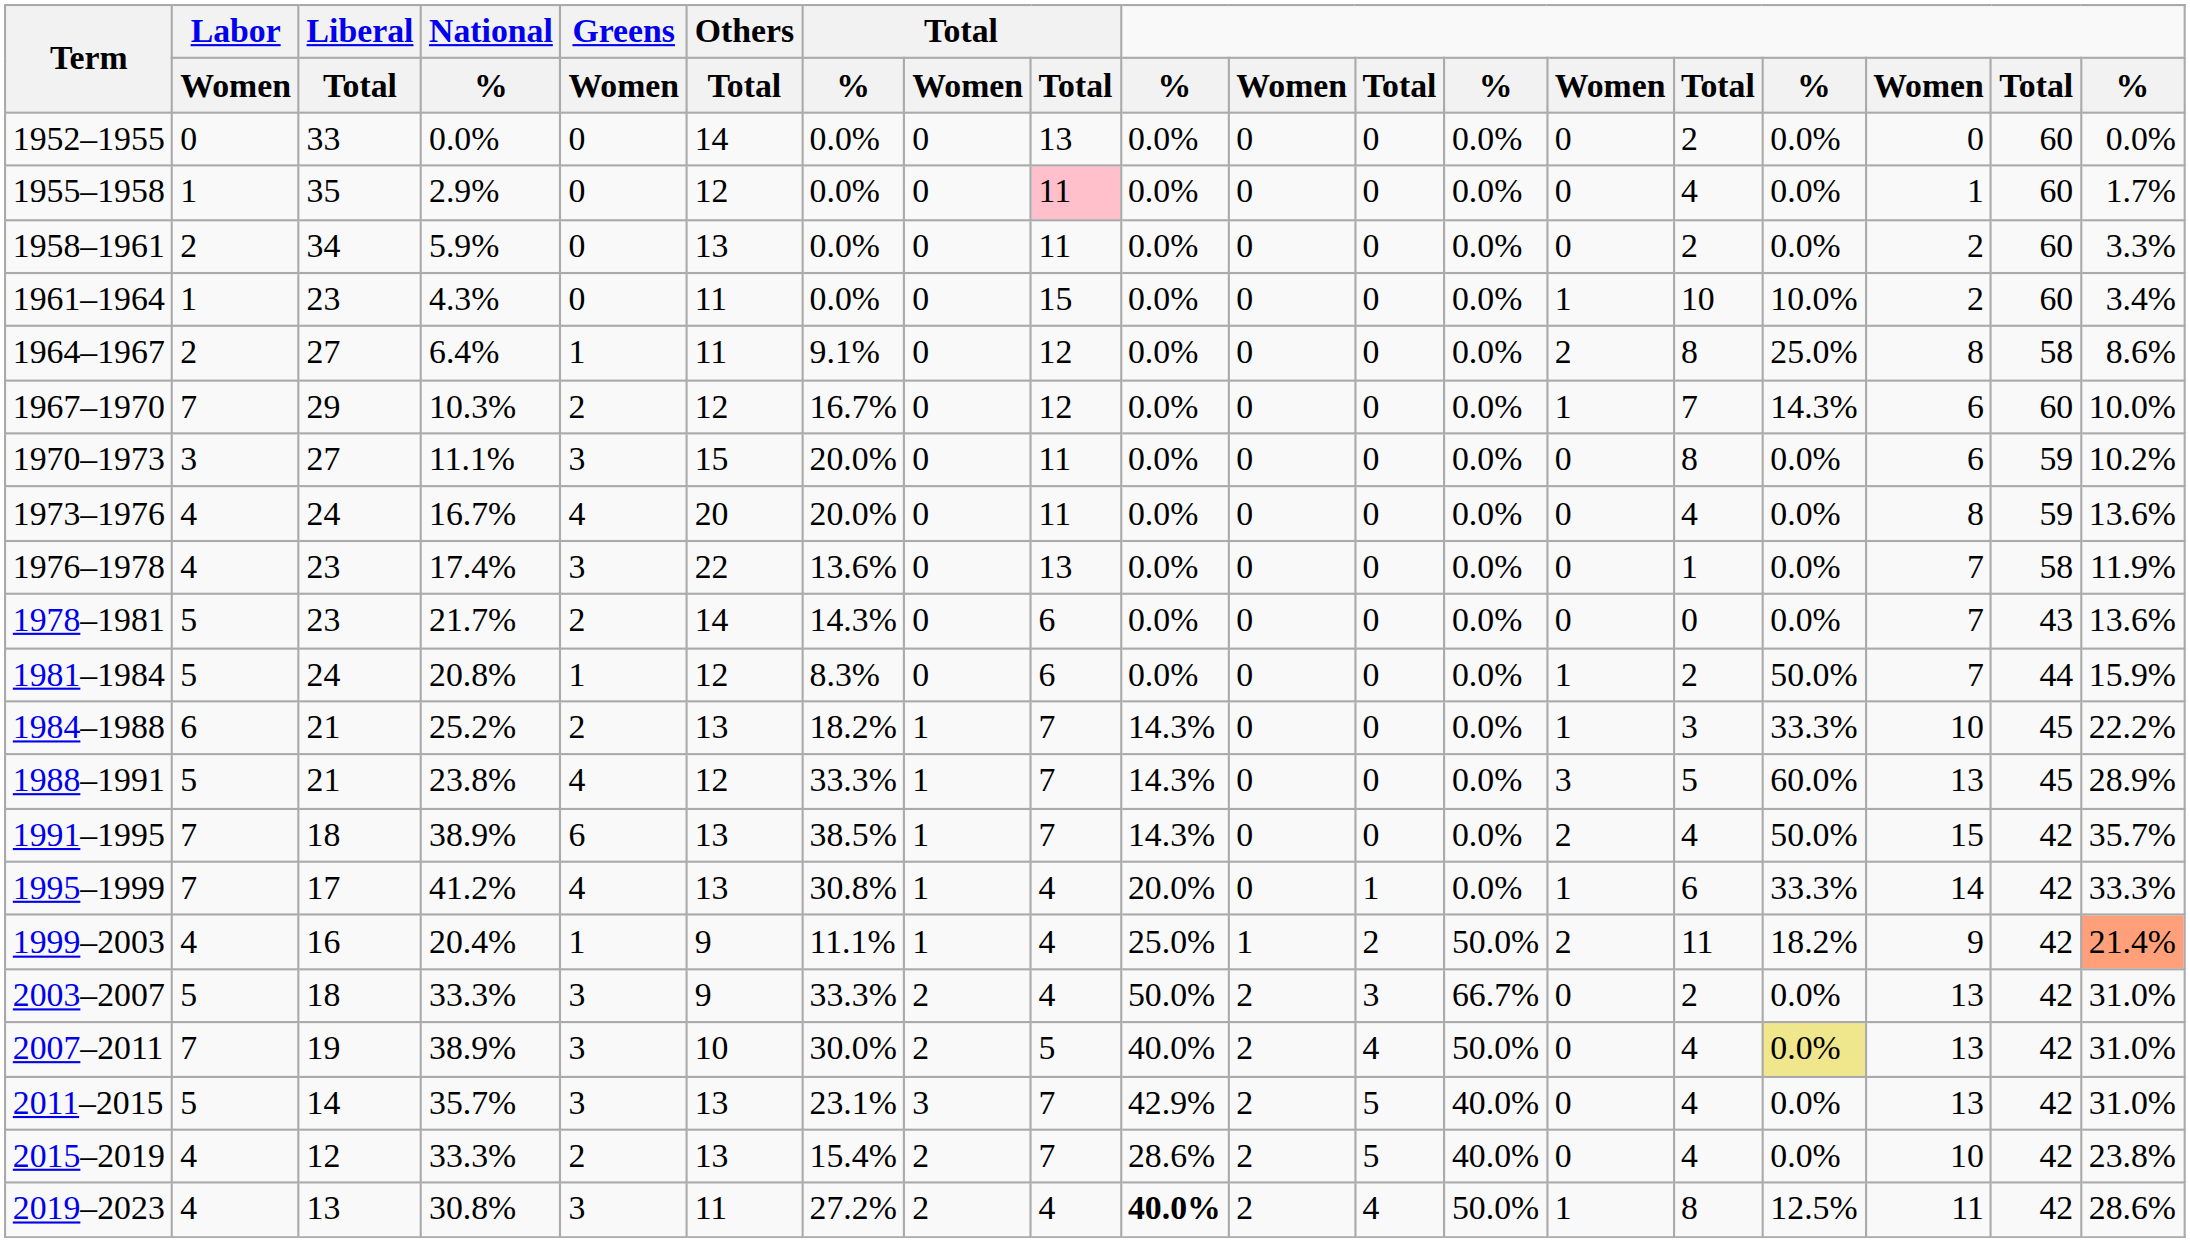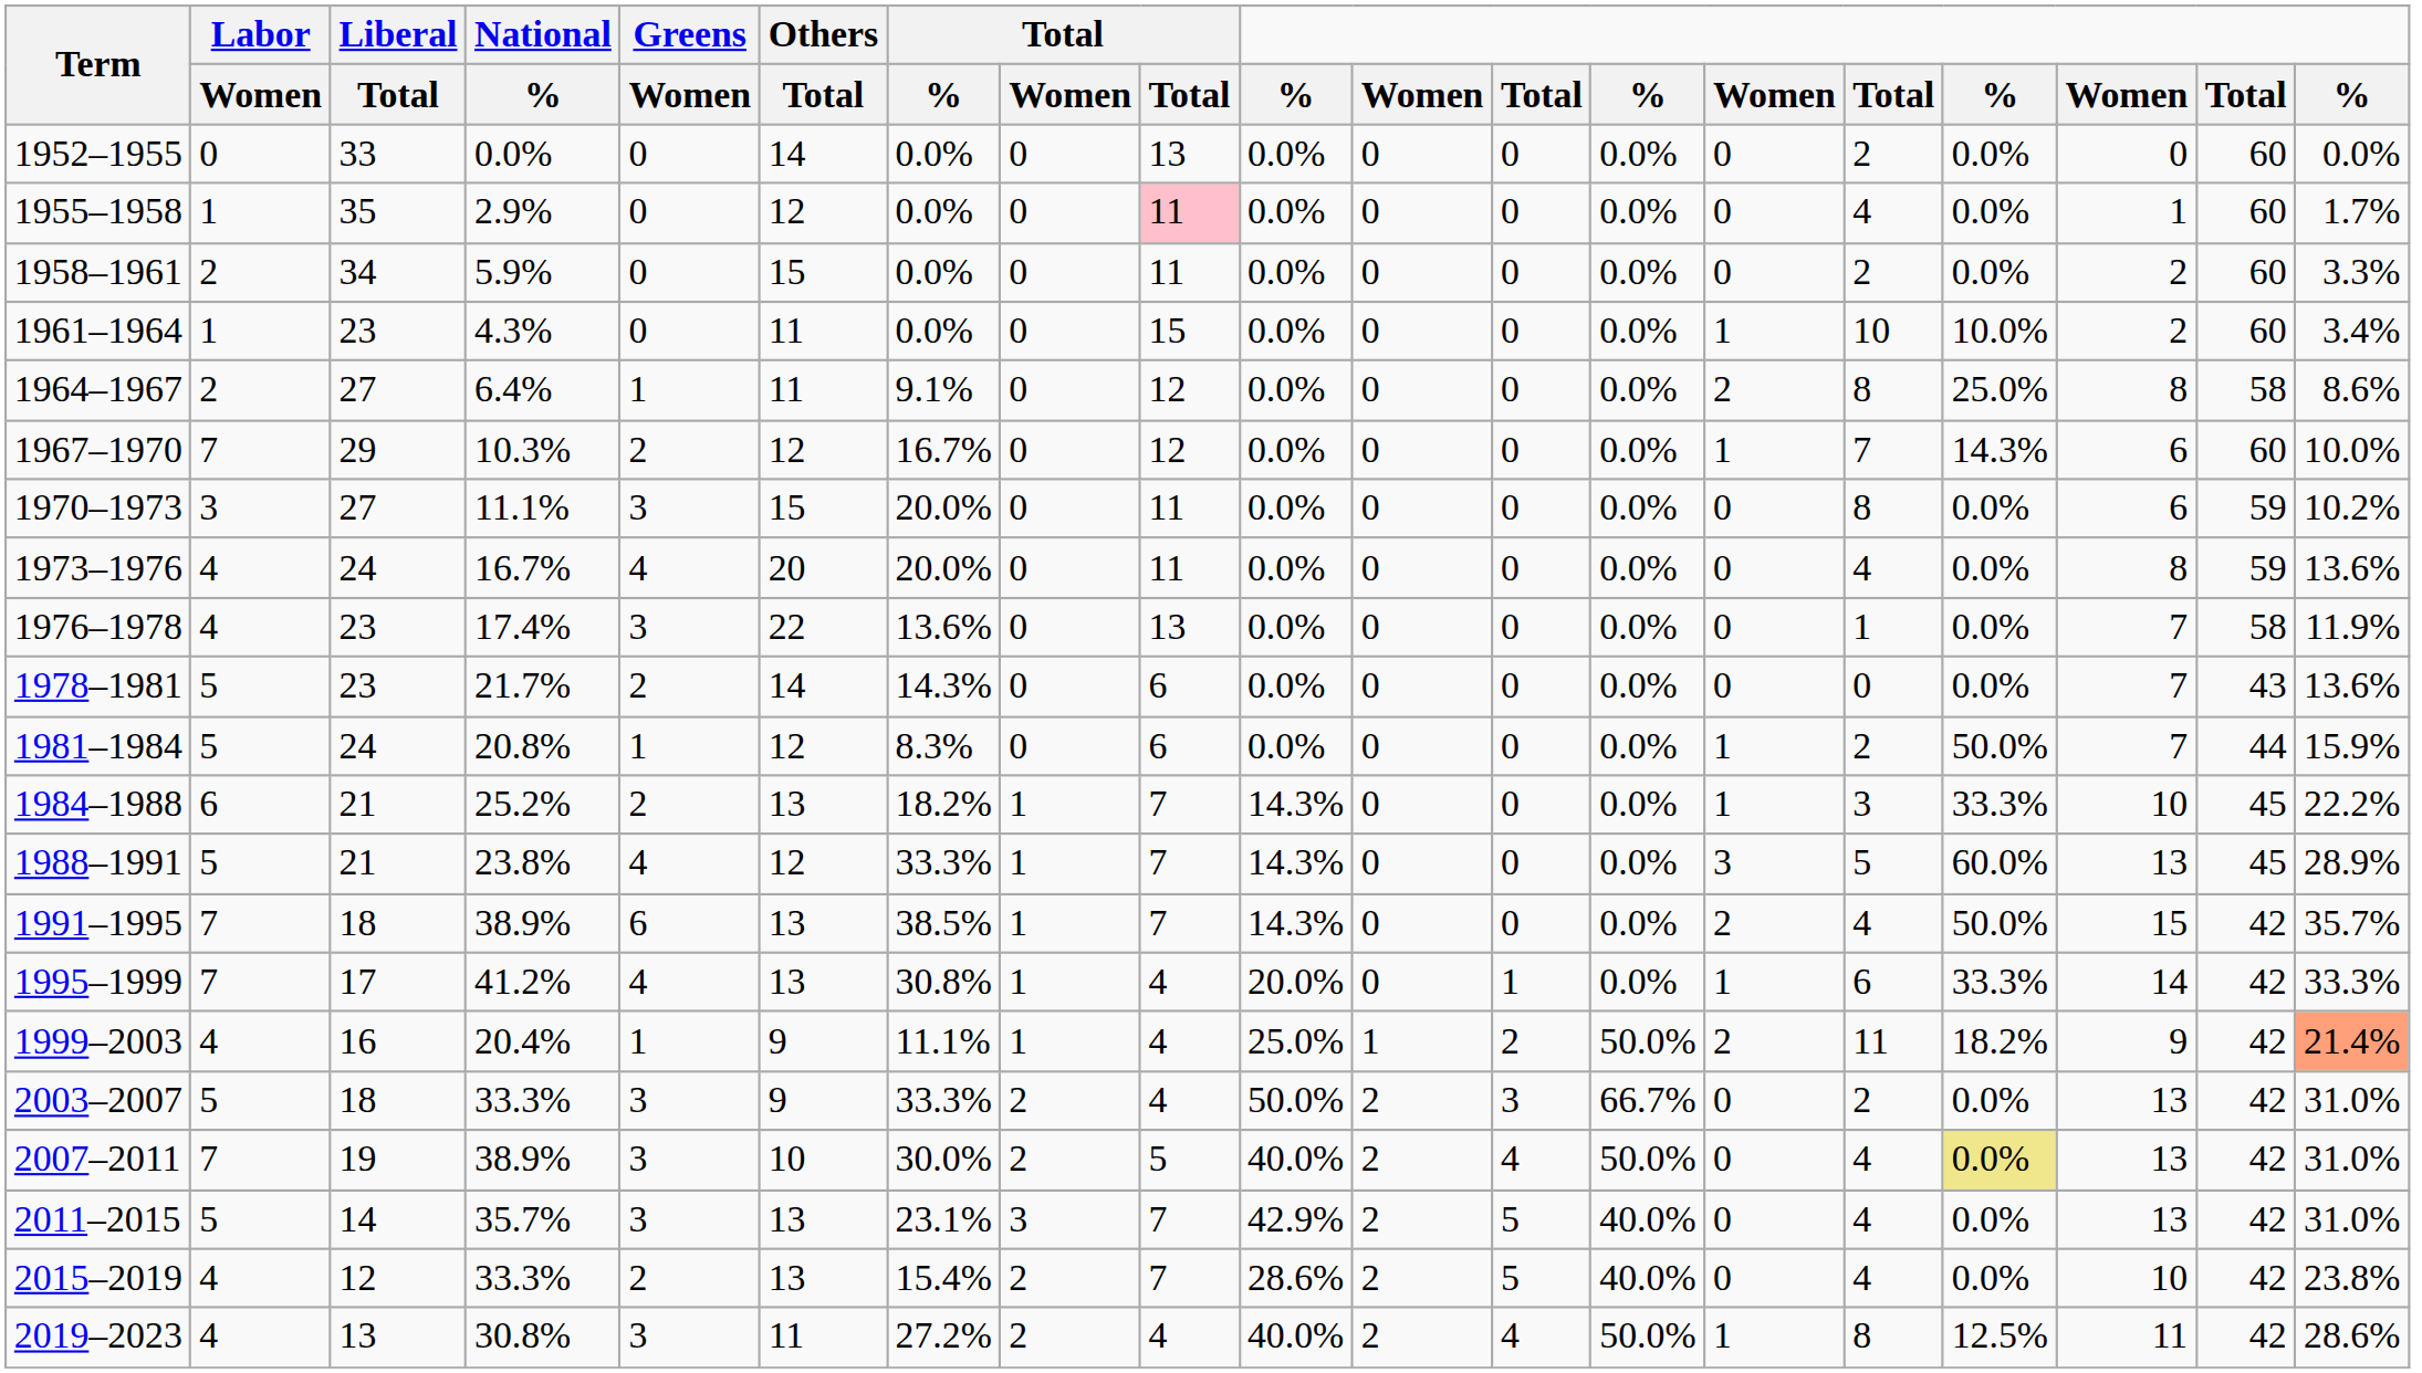1958–1961 | Others / Total: 13 -> 15
2019–2023 | column 10: bold -> normal
